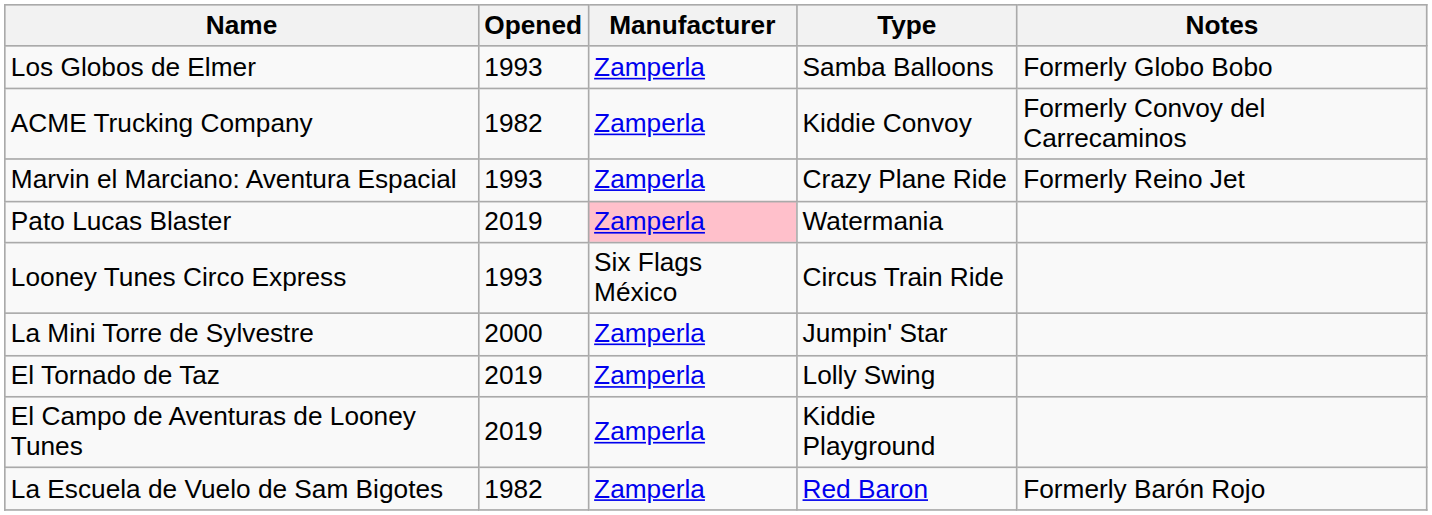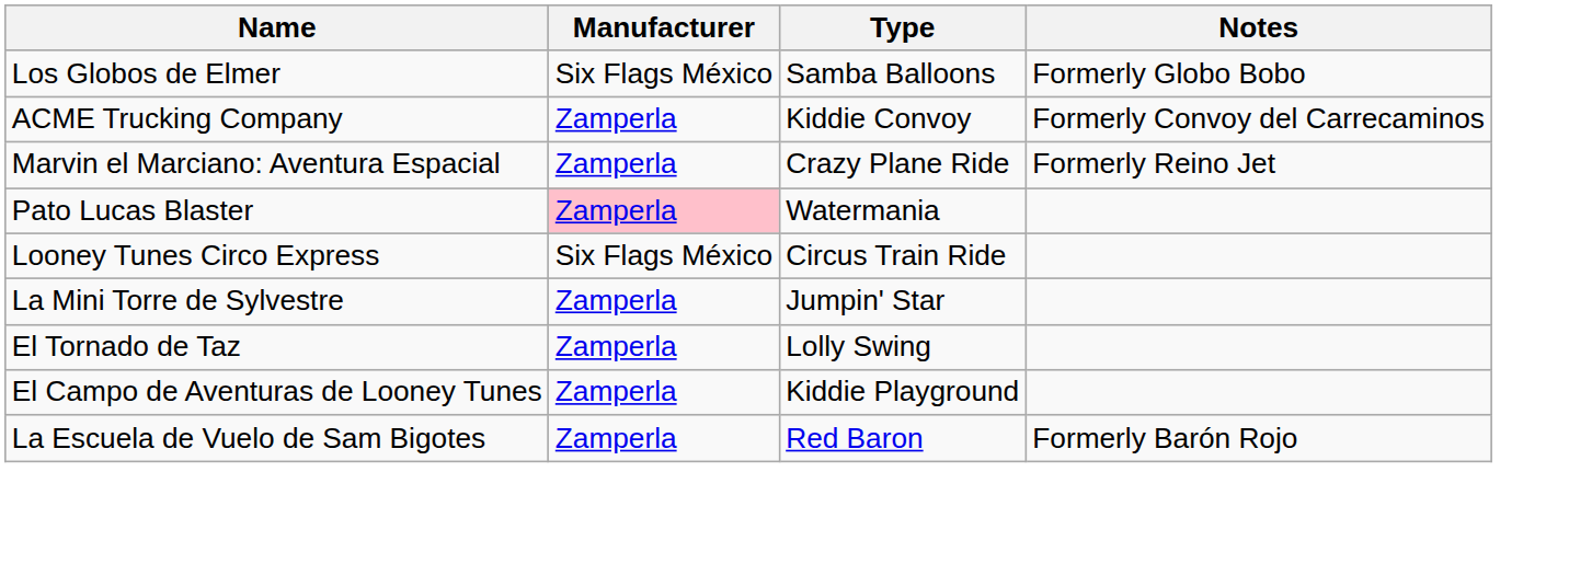- column: Opened | 1993 | 1982 | 1993 | 2019 | 1993 | 2000 | 2019 | 2019 | 1982
Los Globos de Elmer | Manufacturer: Zamperla -> Six Flags México
